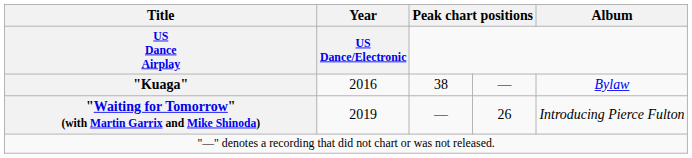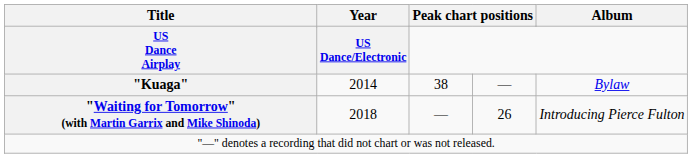"Kuaga" | Year: 2016 -> 2014
"Waiting for Tomorrow" (with Martin Garrix and Mike Shinoda) | Year: 2019 -> 2018
